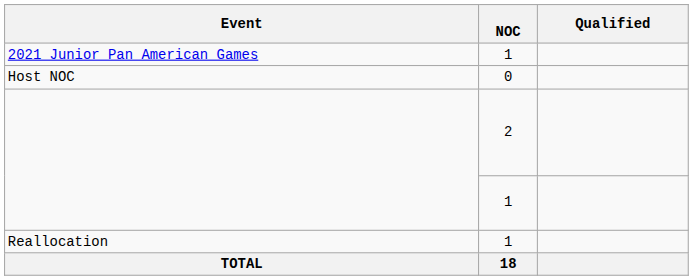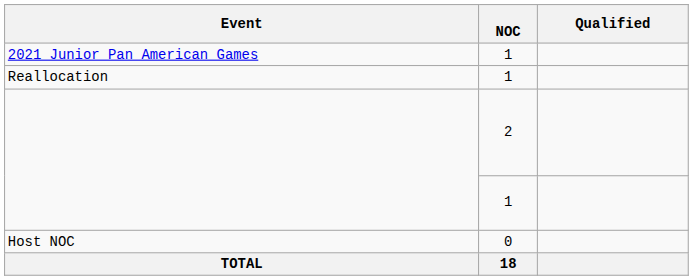rows swapped: Host NOC <-> Reallocation
